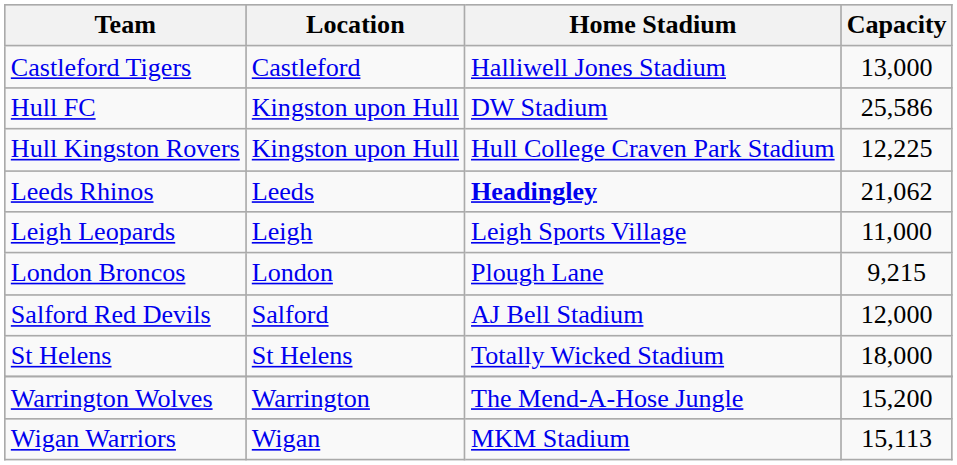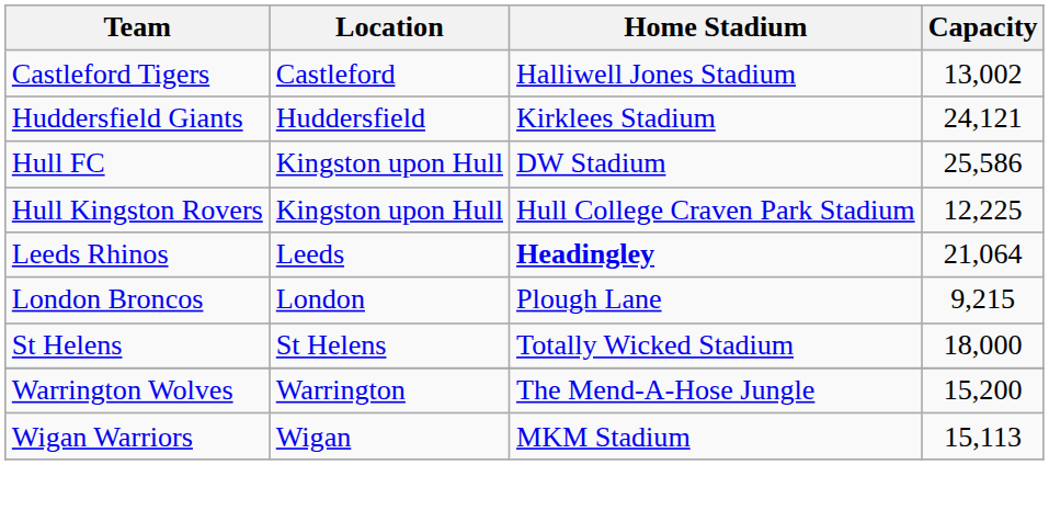Castleford Tigers | Capacity: 13,000 -> 13,002
+ row: Huddersfield Giants | Huddersfield | Kirklees Stadium | 24,121
Leeds Rhinos | Capacity: 21,062 -> 21,064
- row: Leigh Leopards | Leigh | Leigh Sports Village | 11,000
- row: Salford Red Devils | Salford | AJ Bell Stadium | 12,000
